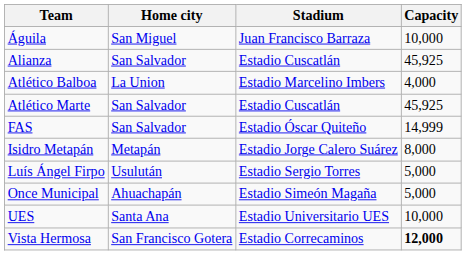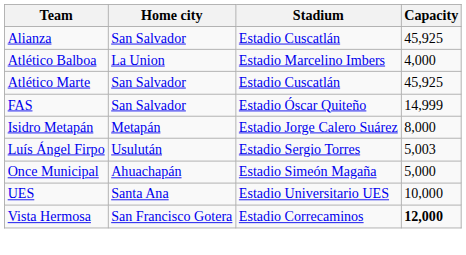- row: Águila | San Miguel | Juan Francisco Barraza | 10,000
Luís Ángel Firpo | Capacity: 5,000 -> 5,003
